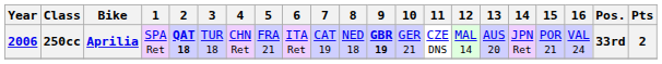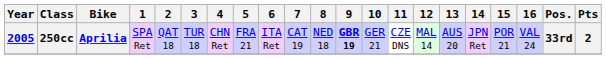250cc | Year: 2006 -> 2005
250cc | 2: bold -> normal
